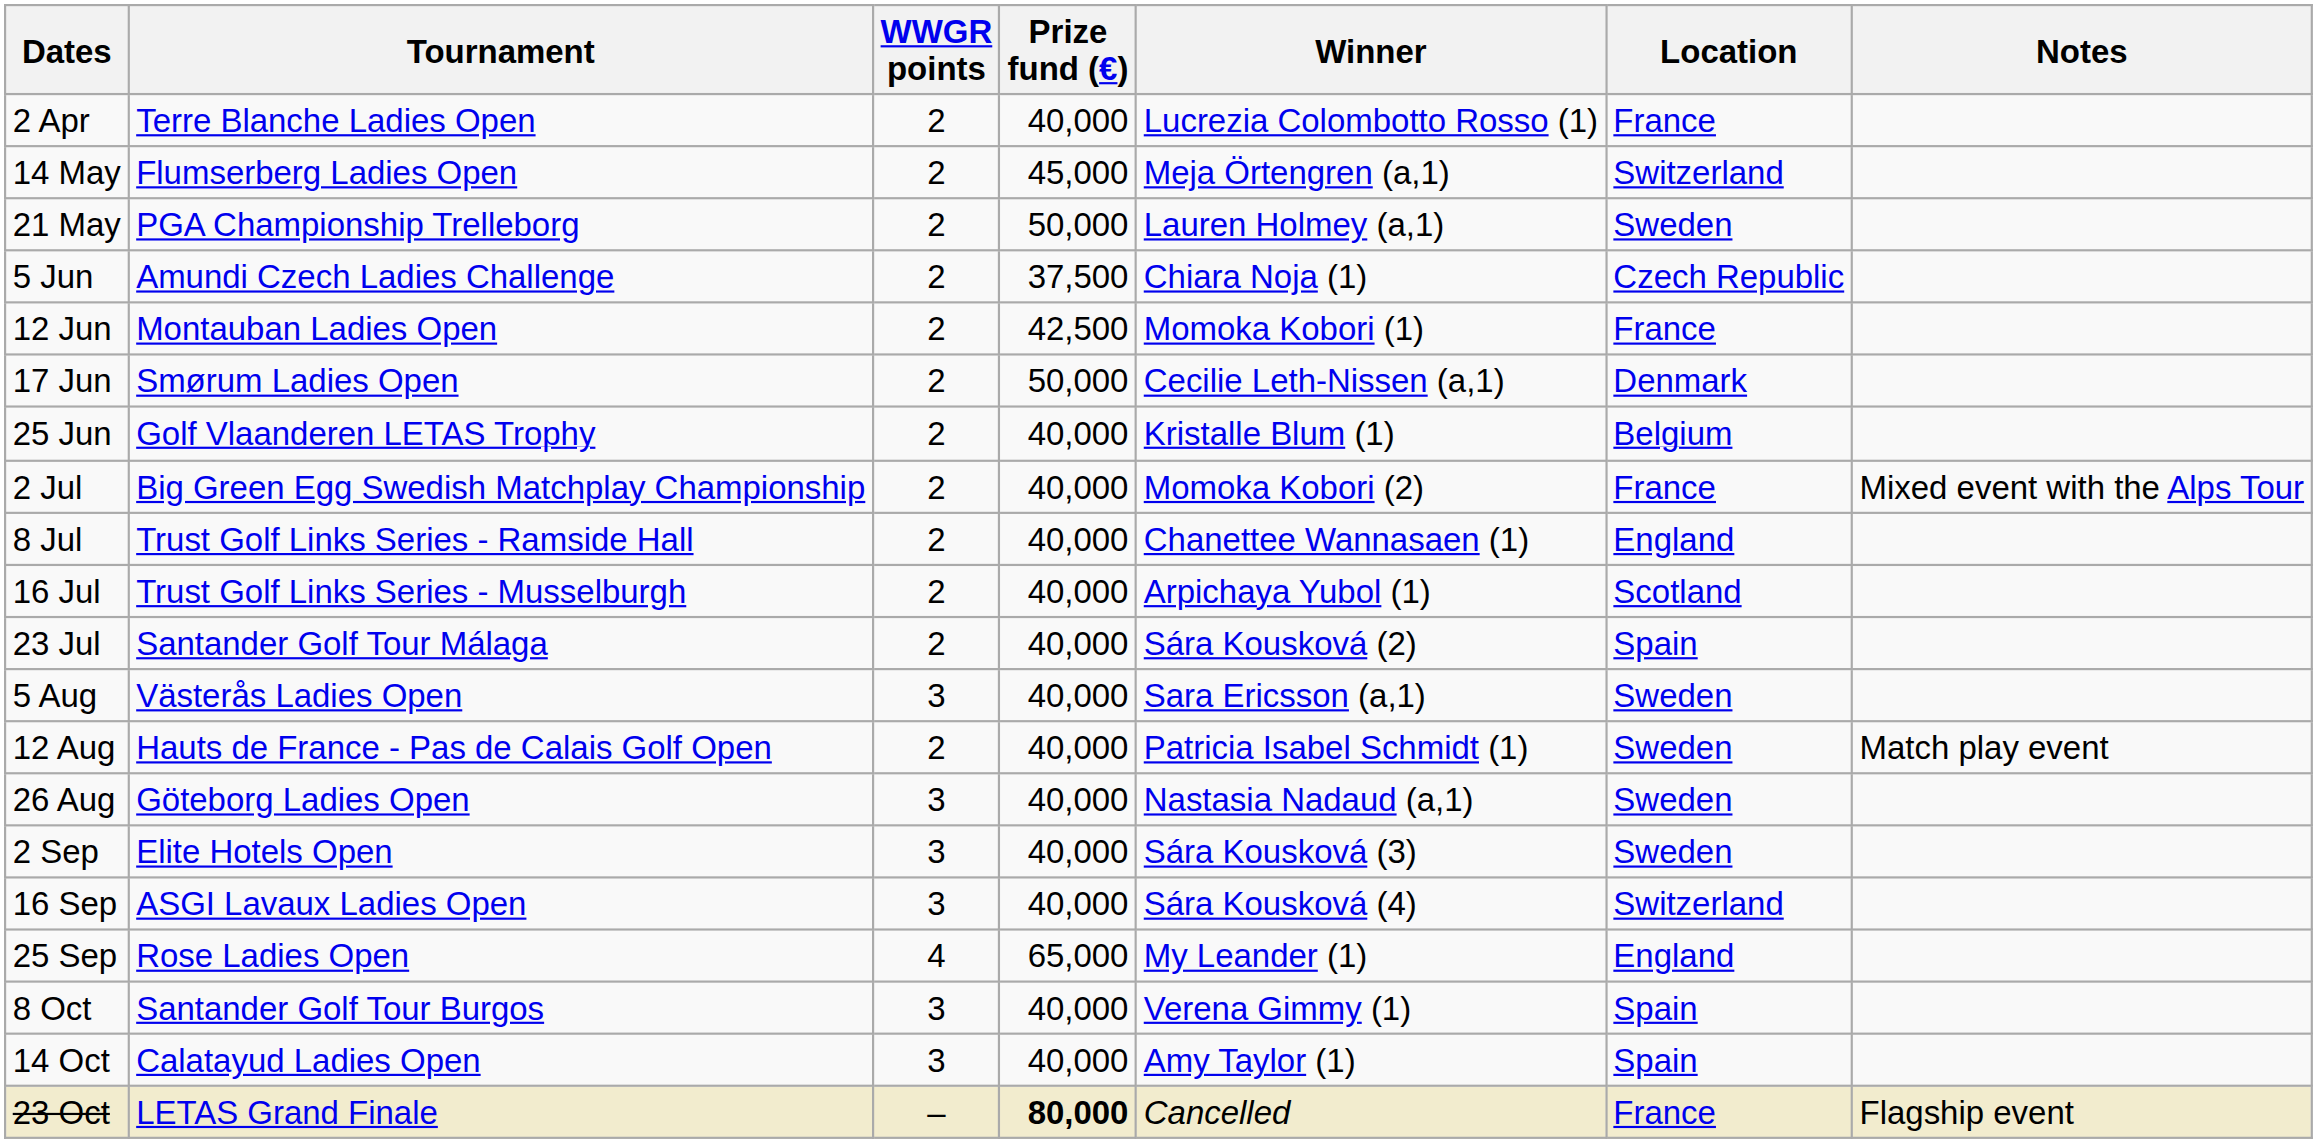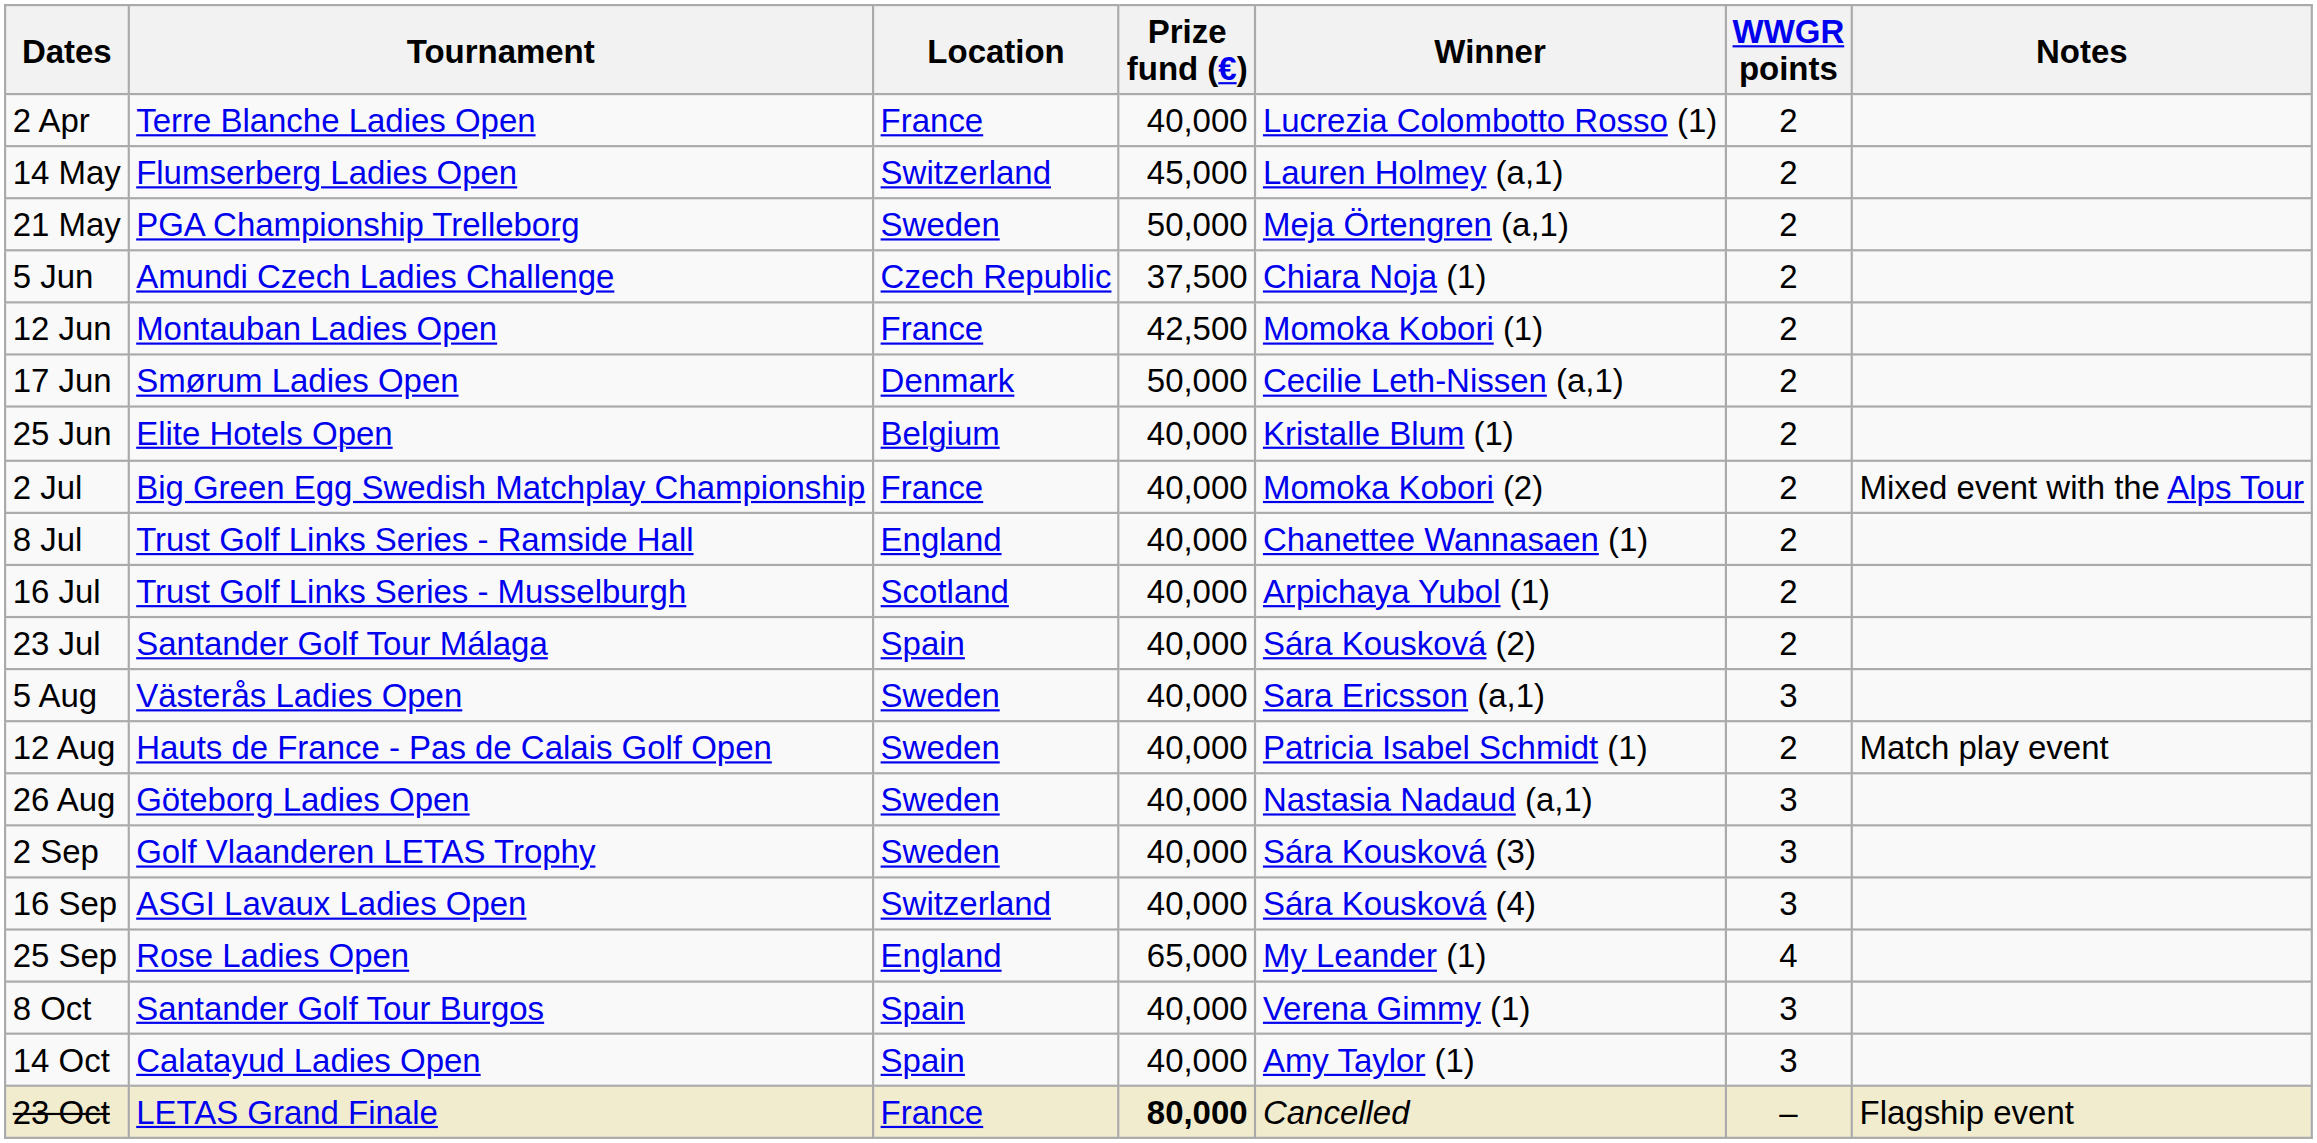columns swapped: Location <-> WWGR points
14 May | Winner: Meja Örtengren (a,1) -> Lauren Holmey (a,1)
21 May | Winner: Lauren Holmey (a,1) -> Meja Örtengren (a,1)
25 Jun | Tournament: Golf Vlaanderen LETAS Trophy -> Elite Hotels Open
2 Sep | Tournament: Elite Hotels Open -> Golf Vlaanderen LETAS Trophy
